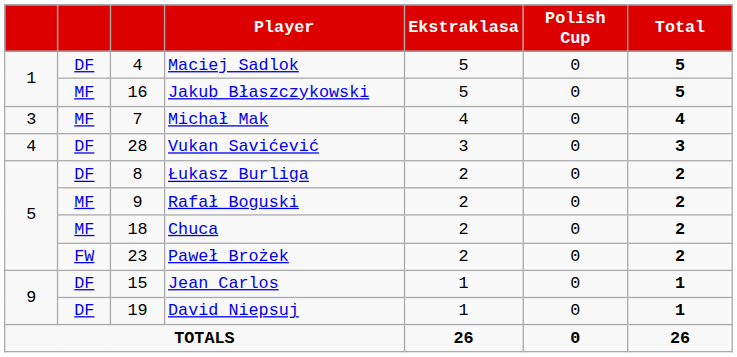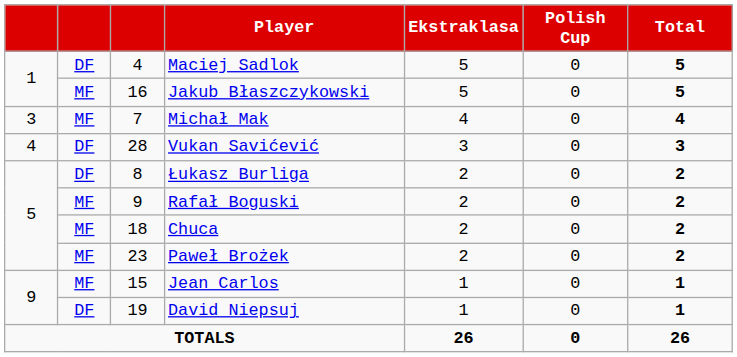Paweł Brożek | column 2: FW -> MF
Jean Carlos | column 2: DF -> MF
